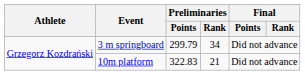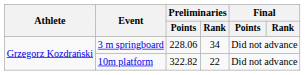3 m springboard | Preliminaries / Points: 299.79 -> 228.06
10m platform | Preliminaries / Points: 322.83 -> 322.82
10m platform | Preliminaries / Rank: 21 -> 22
